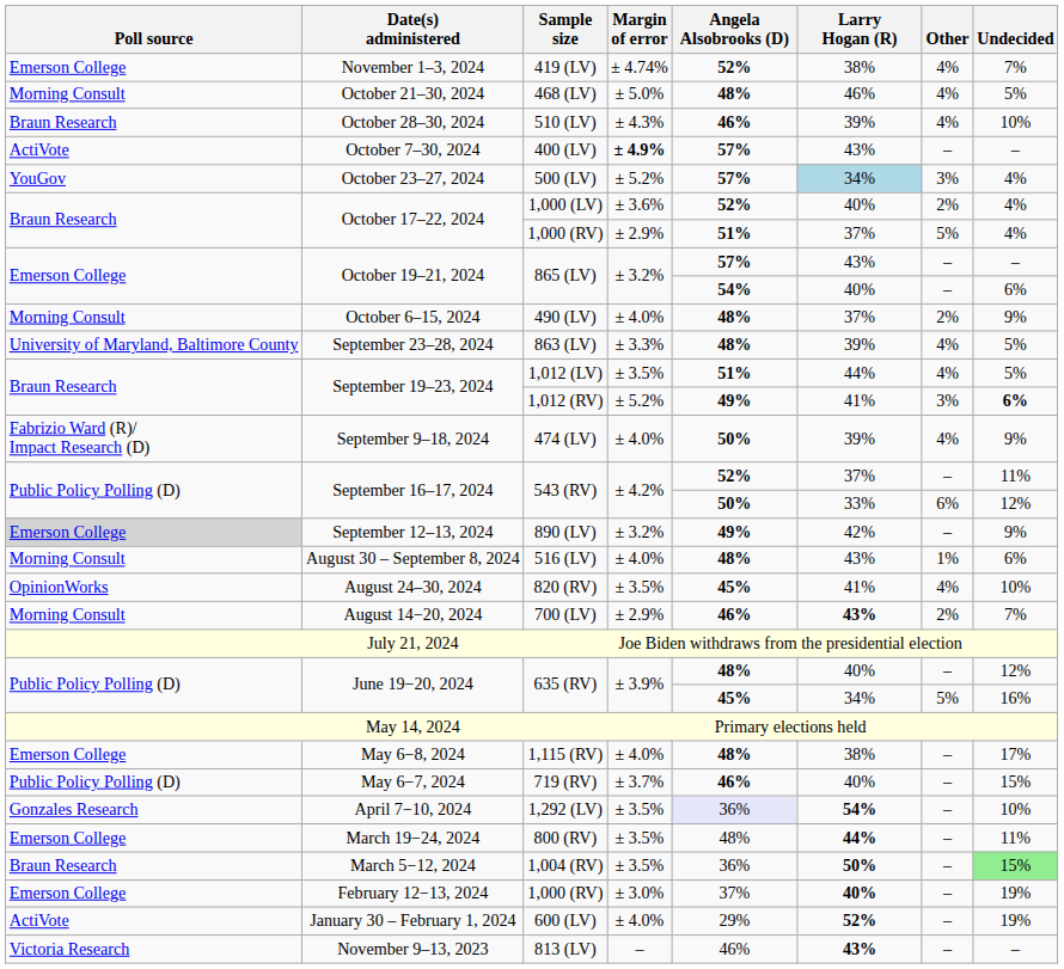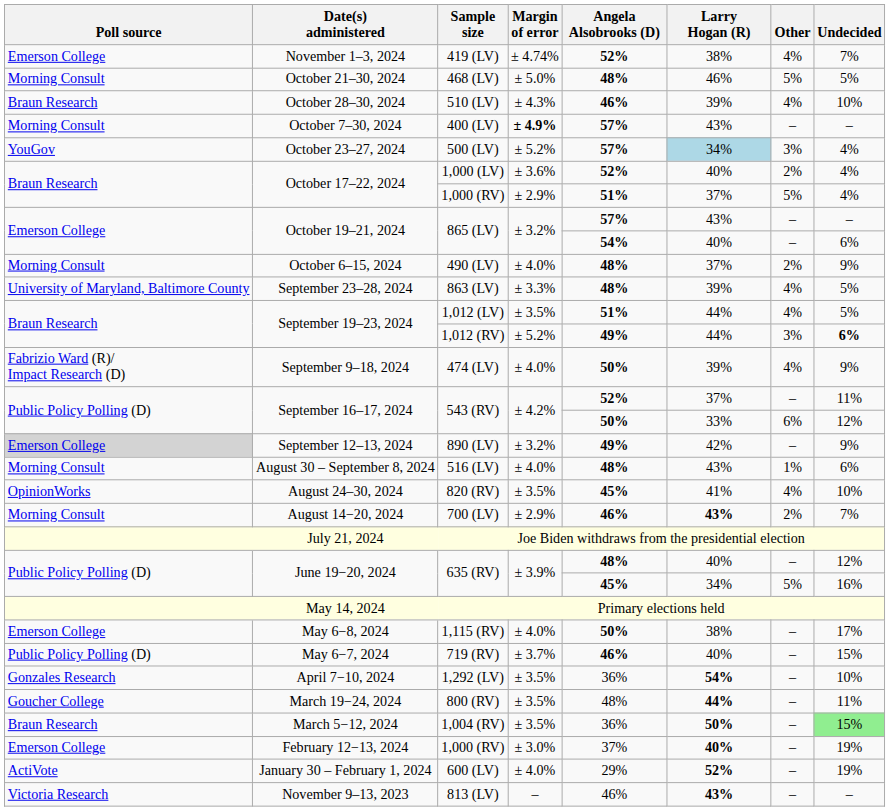468 (LV) | Other: 4% -> 5%
400 (LV) | Poll source: ActiVote -> Morning Consult
1,012 (RV) | Larry Hogan (R): 41% -> 44%
1,115 (RV) | Angela Alsobrooks (D): 48% -> 50%
1,292 (LV) | Angela Alsobrooks (D): lavender background -> no background
800 (RV) | Poll source: Emerson College -> Goucher College
